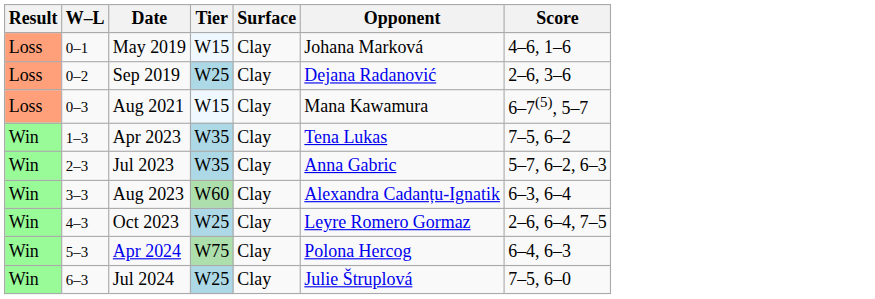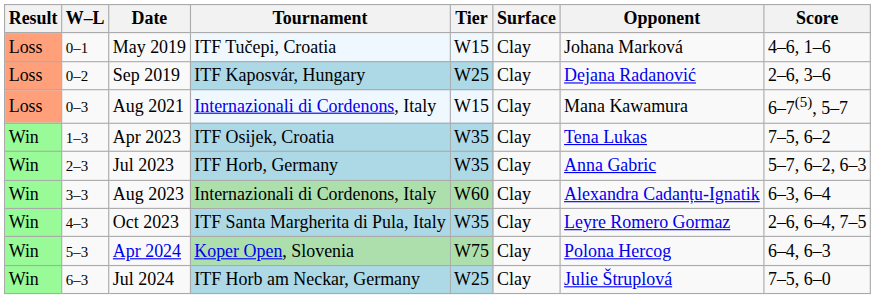+ column: Tournament | ITF Tučepi, Croatia | ITF Kaposvár, Hungary | Internazionali di Cordenons, Italy | ITF Osijek, Croatia | ITF Horb, Germany | Internazionali di Cordenons, Italy | ITF Santa Margherita di Pula, Italy | Koper Open, Slovenia | ITF Horb am Neckar, Germany
Oct 2023 | Tier: W25 -> W35
